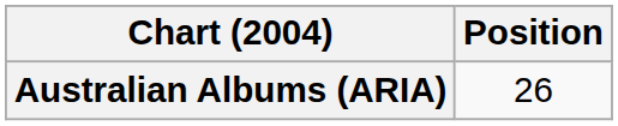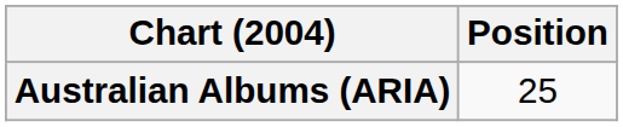Australian Albums (ARIA) | Position: 26 -> 25
